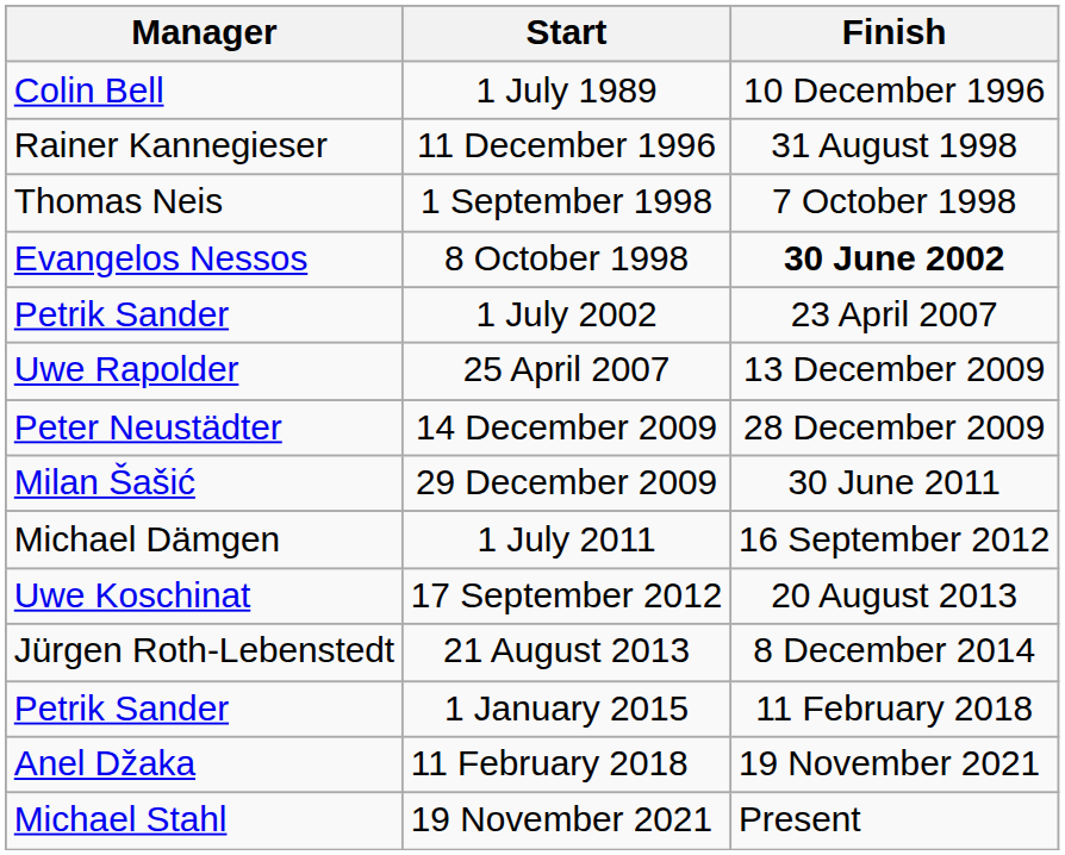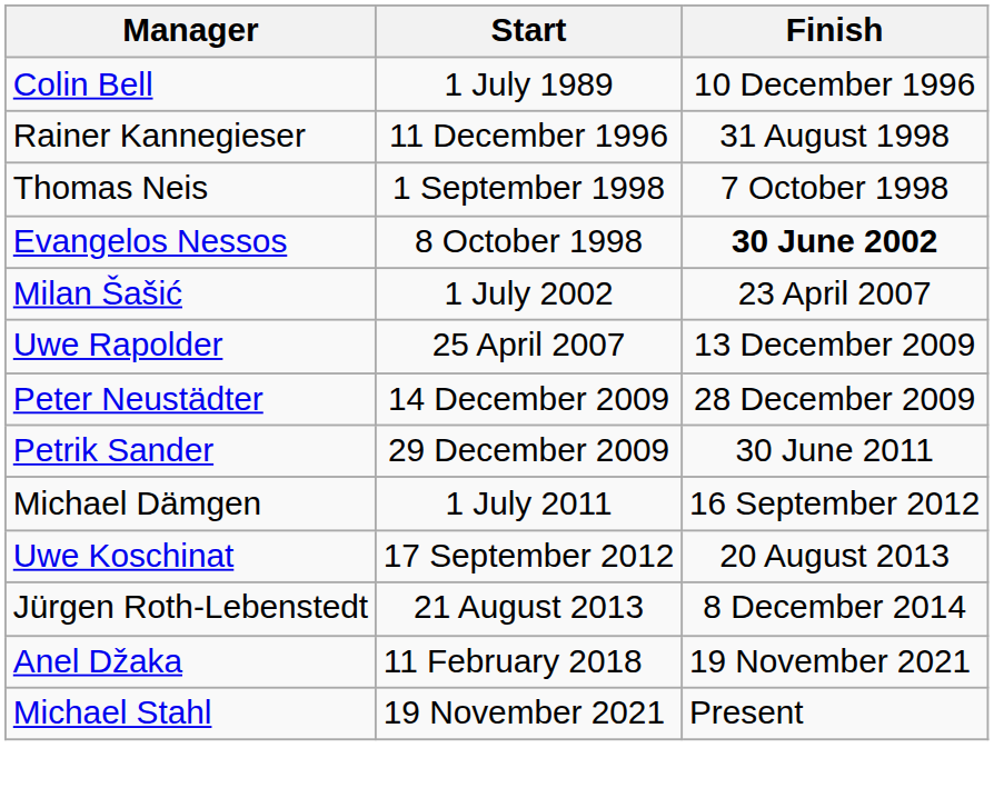1 July 2002 | Manager: Petrik Sander -> Milan Šašić
29 December 2009 | Manager: Milan Šašić -> Petrik Sander
- row: Petrik Sander | 1 January 2015 | 11 February 2018
